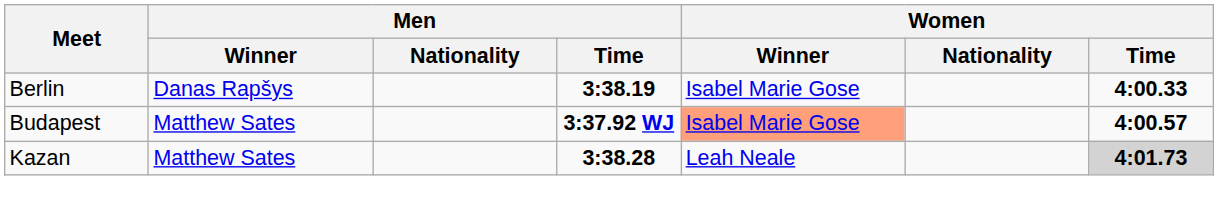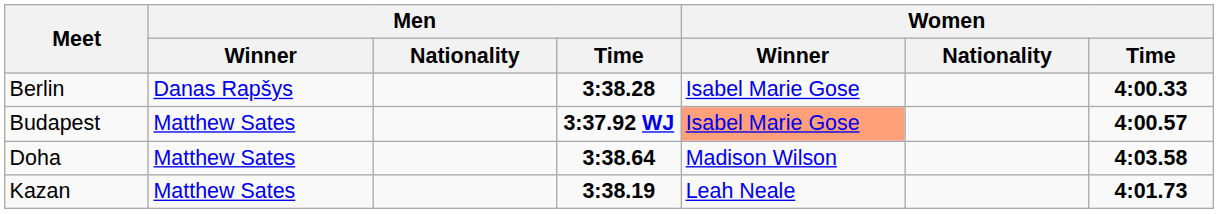Berlin | Men / Time: 3:38.19 -> 3:38.28
+ row: Doha | Matthew Sates | 3:38.64 | Madison Wilson | 4:03.58
Kazan | Men / Time: 3:38.28 -> 3:38.19
Kazan | Women / Time: lightgrey background -> no background
